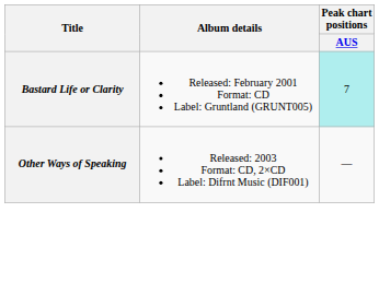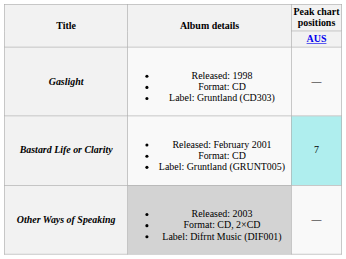+ row: Gaslight | Released: 1998 Format: CD Label: Gruntland (CD303) | —
Other Ways of Speaking | Album details: no background -> lightgrey background
